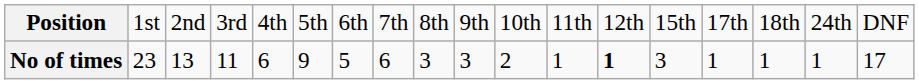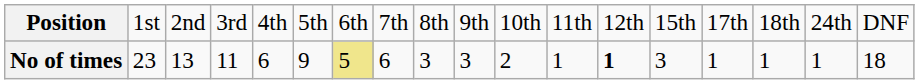No of times | column 7: no background -> khaki background
No of times | column 18: 17 -> 18
